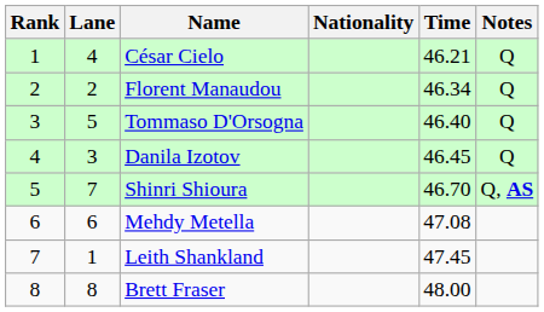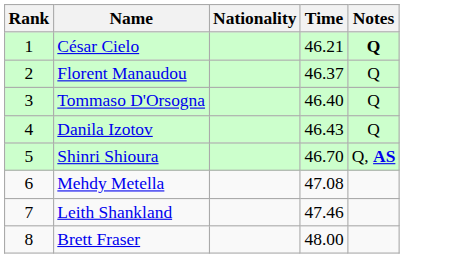- column: Lane | 4 | 2 | 5 | 3 | 7 | 6 | 1 | 8
César Cielo | Notes: normal -> bold
Florent Manaudou | Time: 46.34 -> 46.37
Danila Izotov | Time: 46.45 -> 46.43
Leith Shankland | Time: 47.45 -> 47.46
